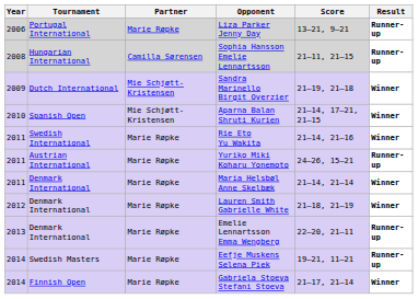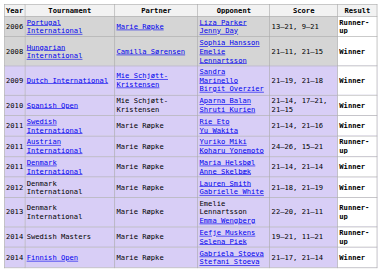Sophia Hansson Emelie Lennartsson | Result: Runner-up -> Winner
